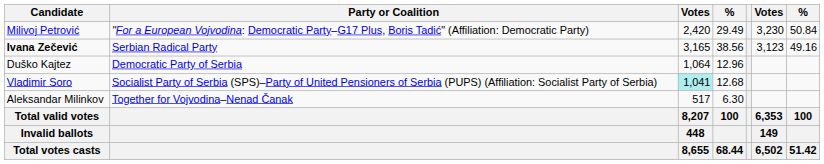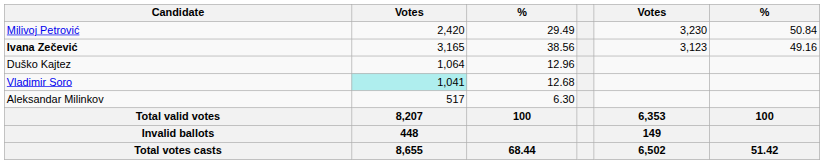- column: Party or Coalition | "For a European Vojvodina: Democratic Party–G17 Plus, Boris Tadić" (Affiliation: Democratic Party) | Serbian Radical Party | Democratic Party of Serbia | Socialist Party of Serbia (SPS)–Party of United Pensioners of Serbia (PUPS) (Affiliation: Socialist Party of Serbia) | Together for Vojvodina–Nenad Čanak
